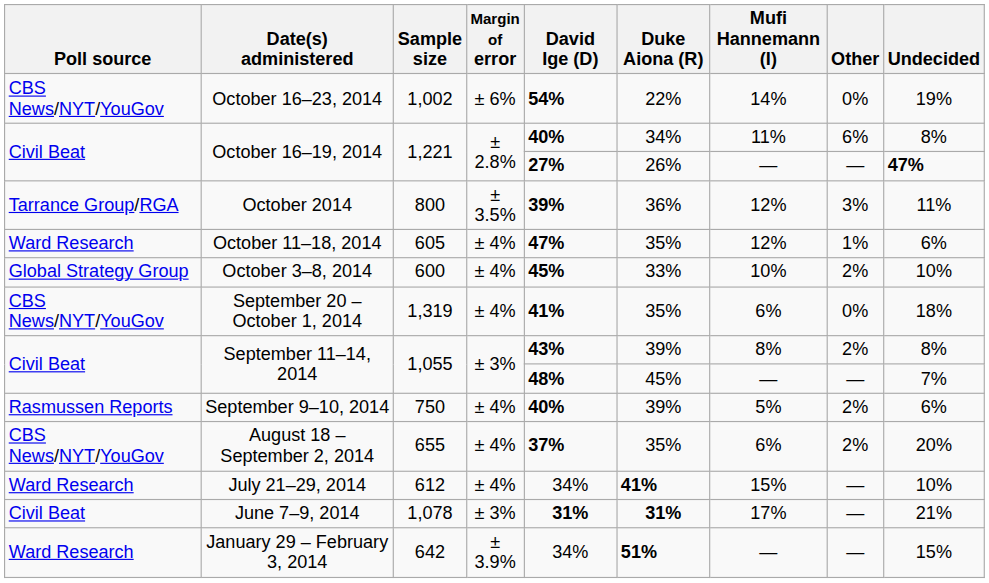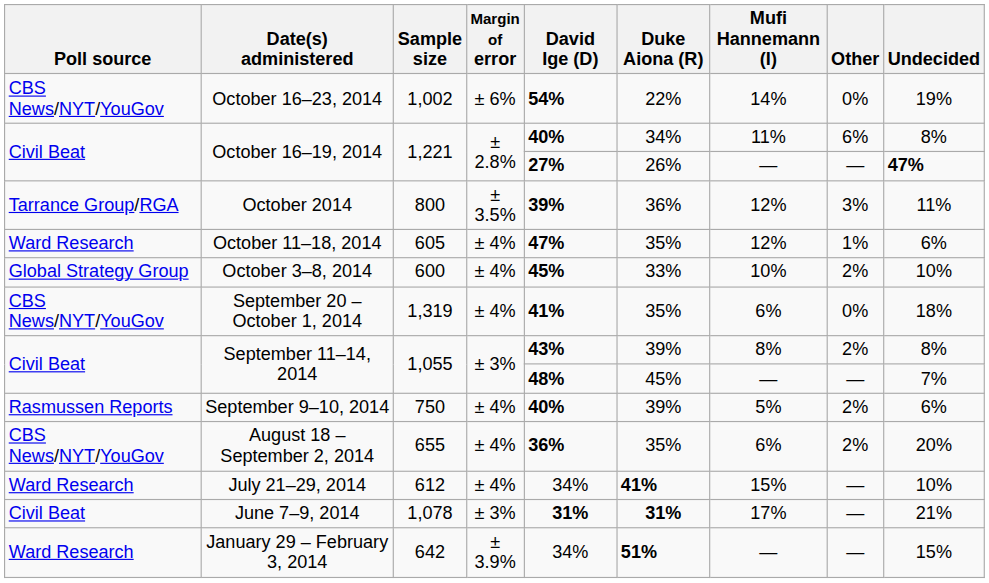August 18 – September 2, 2014 | David Ige (D): 37% -> 36%
